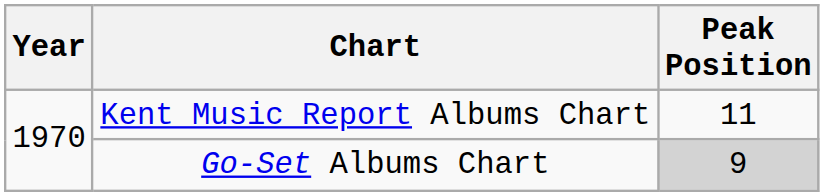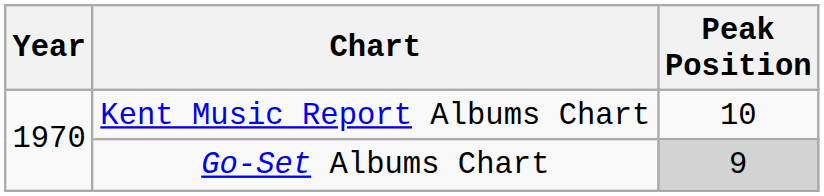Kent Music Report Albums Chart | Peak Position: 11 -> 10
